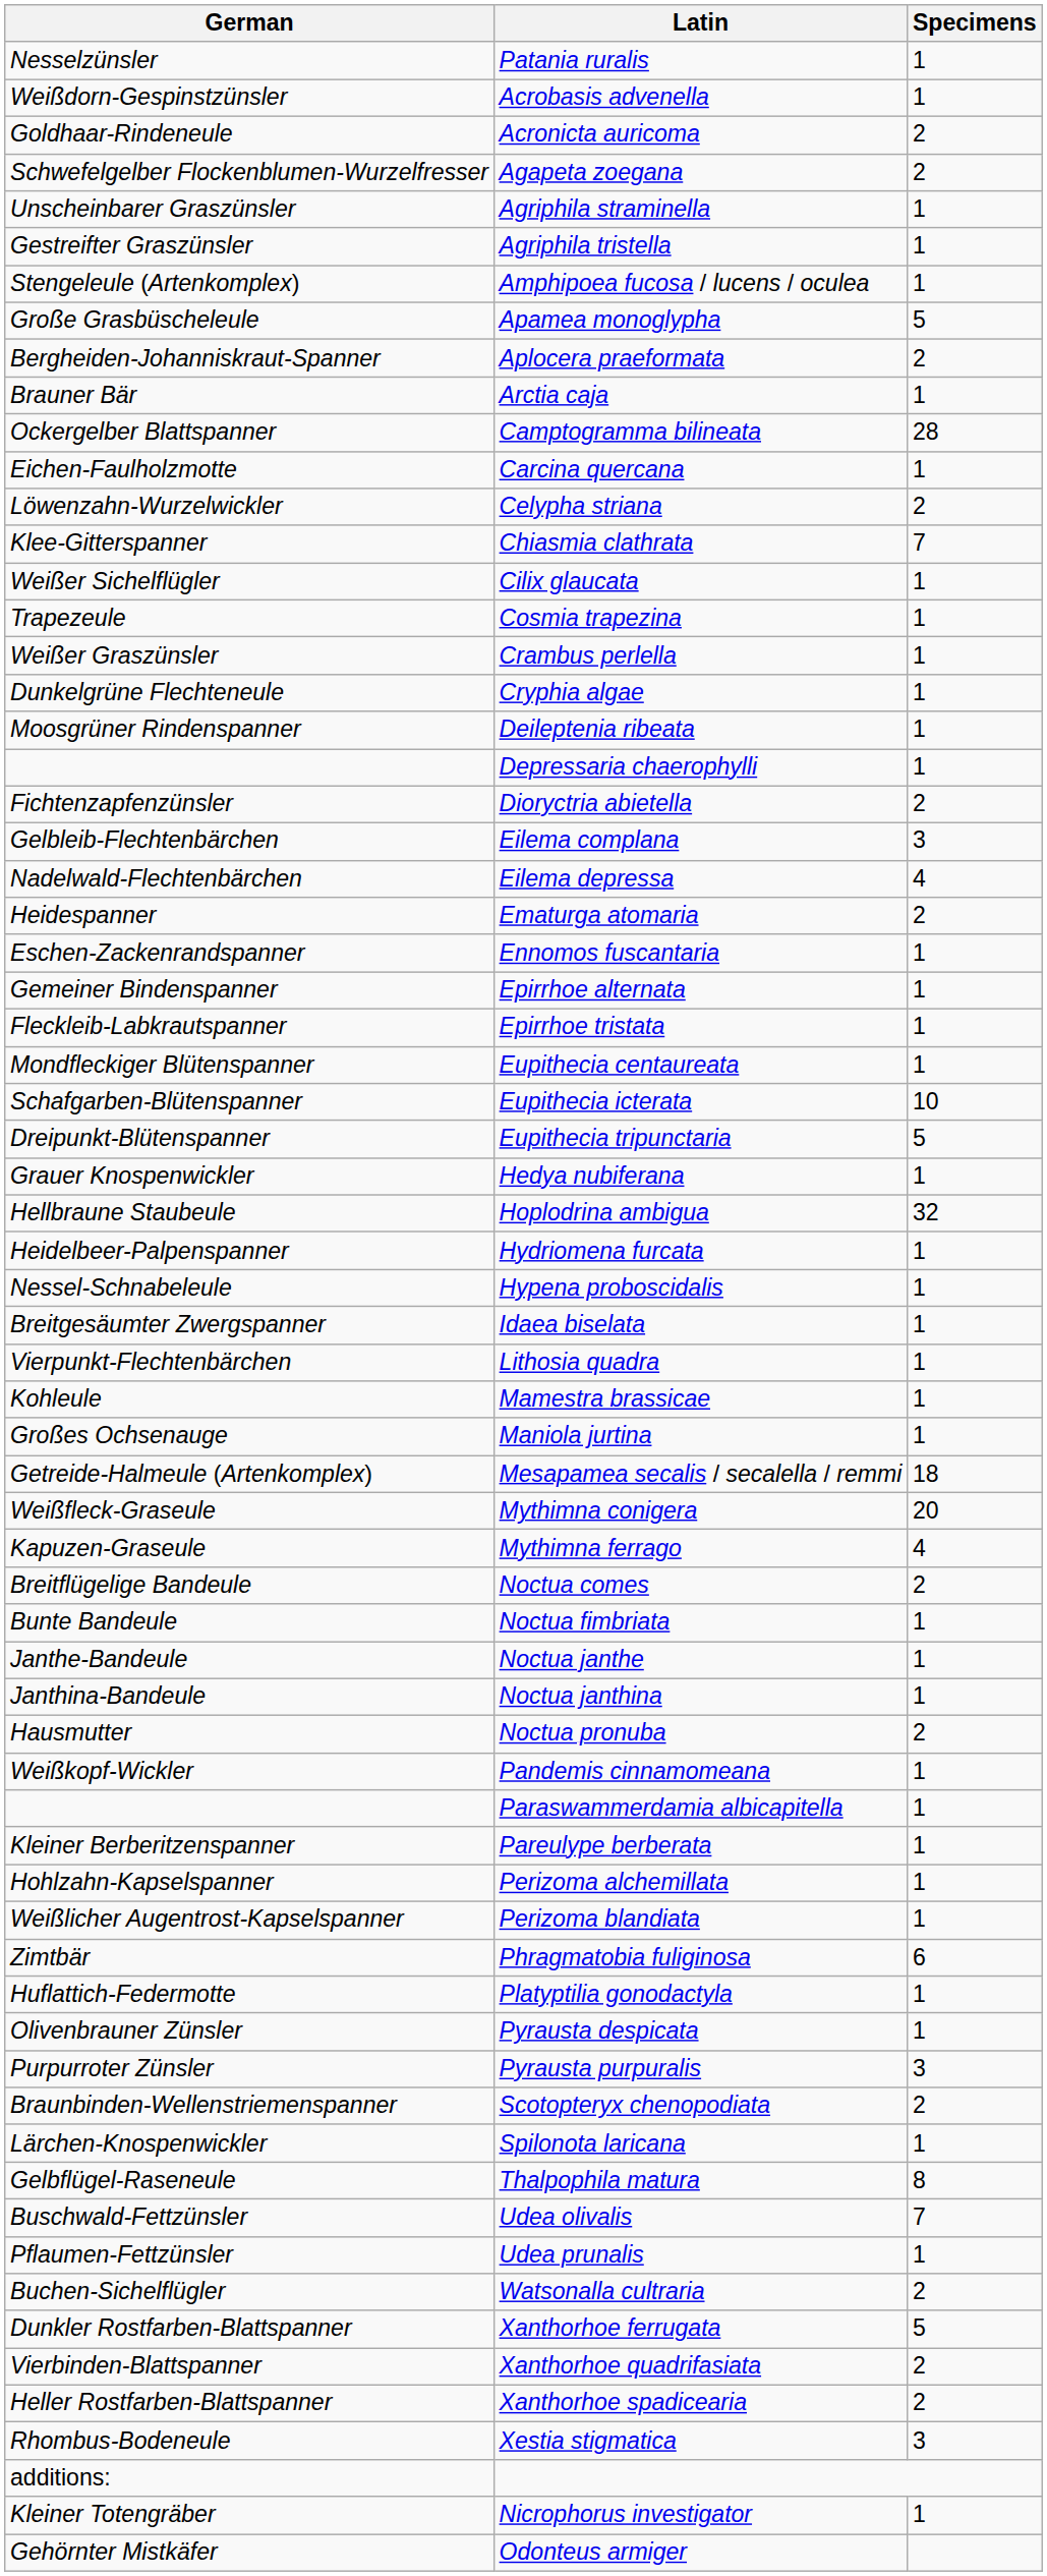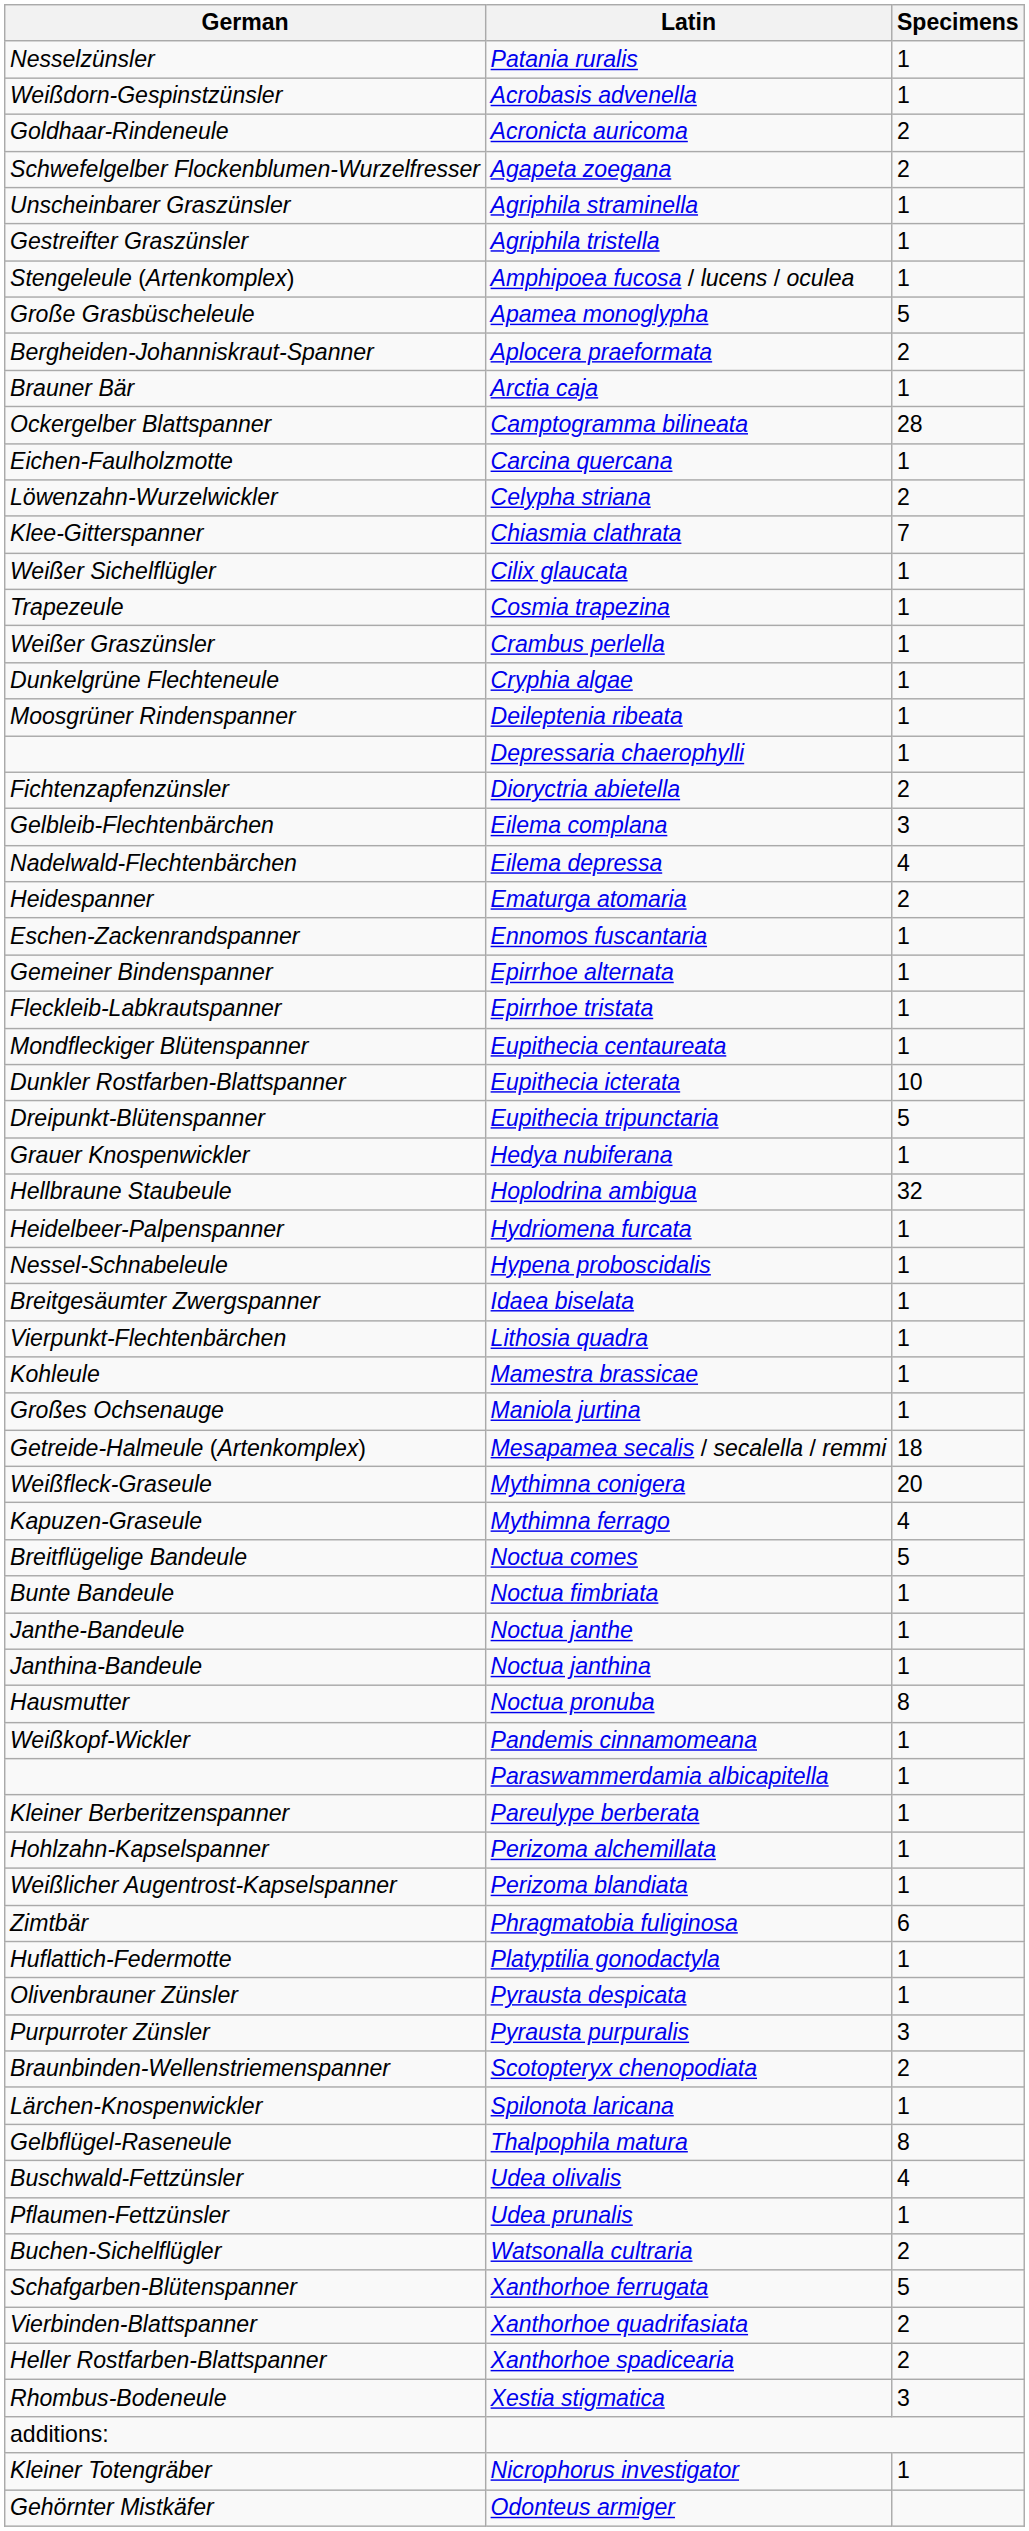Eupithecia icterata | German: Schafgarben-Blütenspanner -> Dunkler Rostfarben-Blattspanner
Noctua comes | Specimens: 2 -> 5
Noctua pronuba | Specimens: 2 -> 8
Udea olivalis | Specimens: 7 -> 4
Xanthorhoe ferrugata | German: Dunkler Rostfarben-Blattspanner -> Schafgarben-Blütenspanner
